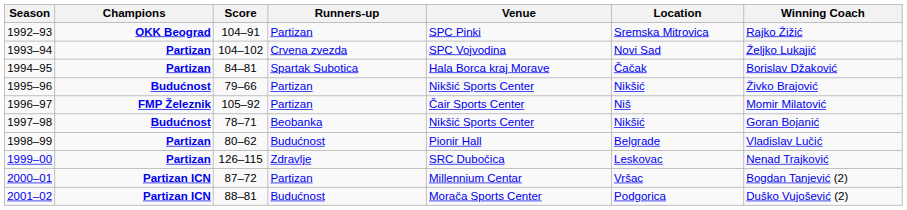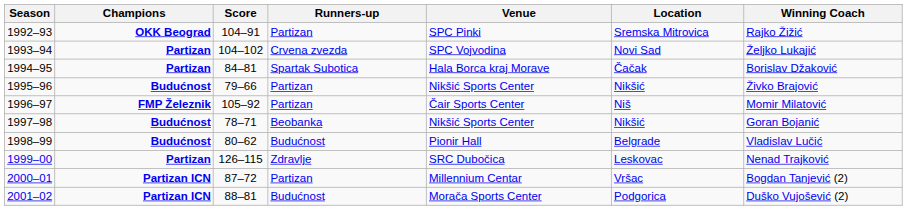1998–99 | Champions: Partizan -> Budućnost
